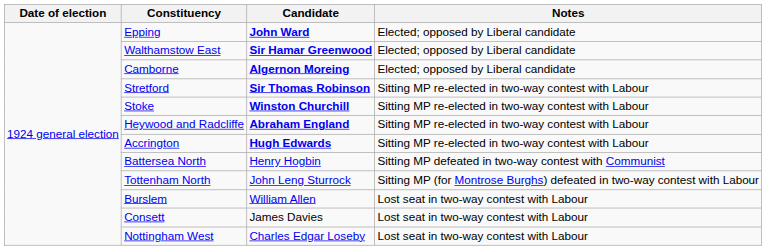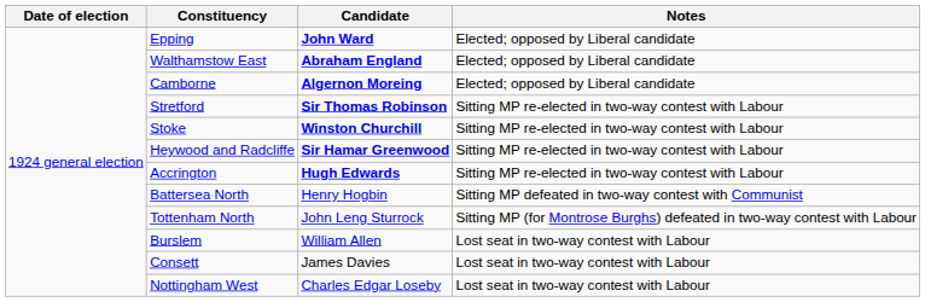Walthamstow East | Candidate: Sir Hamar Greenwood -> Abraham England
Heywood and Radcliffe | Candidate: Abraham England -> Sir Hamar Greenwood
